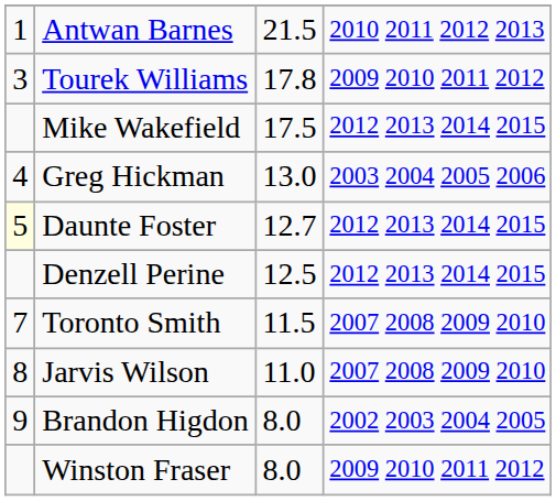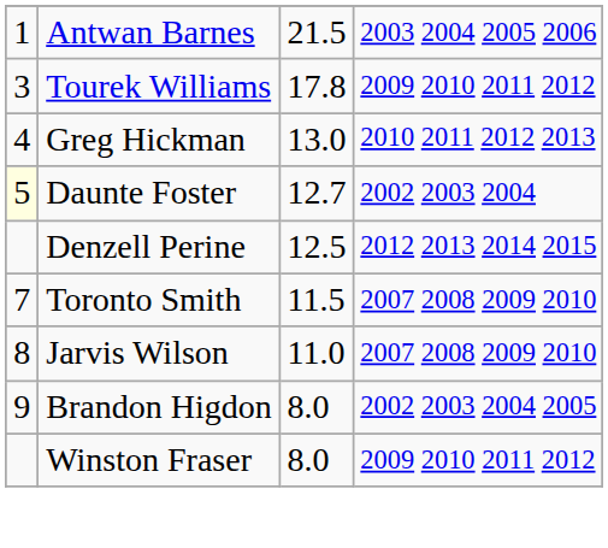Antwan Barnes | column 4: 2010 2011 2012 2013 -> 2003 2004 2005 2006
- row: Mike Wakefield | 17.5 | 2012 2013 2014 2015
Greg Hickman | column 4: 2003 2004 2005 2006 -> 2010 2011 2012 2013
Daunte Foster | column 4: 2012 2013 2014 2015 -> 2002 2003 2004
